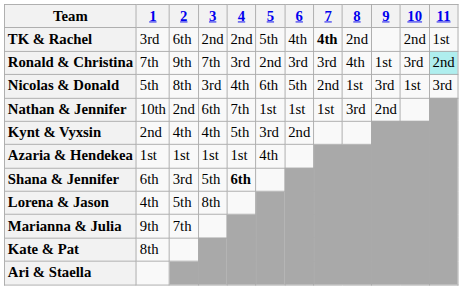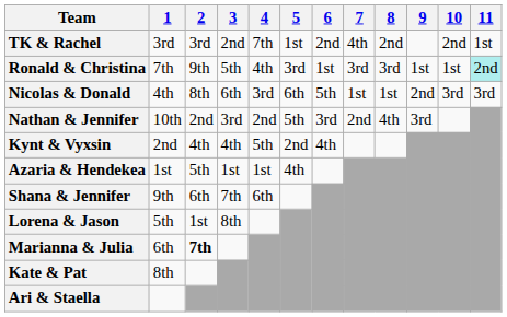TK & Rachel | 2: 6th -> 3rd
TK & Rachel | 4: 2nd -> 7th
TK & Rachel | 5: 5th -> 1st
TK & Rachel | 6: 4th -> 2nd
TK & Rachel | 7: bold -> normal
Ronald & Christina | 3: 7th -> 5th
Ronald & Christina | 4: 3rd -> 4th
Ronald & Christina | 5: 2nd -> 3rd
Ronald & Christina | 6: 3rd -> 1st
Ronald & Christina | 8: 4th -> 3rd
Ronald & Christina | 10: 3rd -> 1st
Nicolas & Donald | 1: 5th -> 4th
Nicolas & Donald | 3: 3rd -> 6th
Nicolas & Donald | 4: 4th -> 3rd
Nicolas & Donald | 7: 2nd -> 1st
Nicolas & Donald | 9: 3rd -> 2nd
Nicolas & Donald | 10: 1st -> 3rd
Nathan & Jennifer | 3: 6th -> 3rd
Nathan & Jennifer | 4: 7th -> 2nd
Nathan & Jennifer | 5: 1st -> 5th
Nathan & Jennifer | 6: 1st -> 3rd
Nathan & Jennifer | 7: 1st -> 2nd
Nathan & Jennifer | 8: 3rd -> 4th
Nathan & Jennifer | 9: 2nd -> 3rd
Kynt & Vyxsin | 5: 3rd -> 2nd
Kynt & Vyxsin | 6: 2nd -> 4th
Azaria & Hendekea | 2: 1st -> 5th
Shana & Jennifer | 1: 6th -> 9th
Shana & Jennifer | 2: 3rd -> 6th
Shana & Jennifer | 3: 5th -> 7th
Shana & Jennifer | 4: bold -> normal
Lorena & Jason | 1: 4th -> 5th
Lorena & Jason | 2: 5th -> 1st
Marianna & Julia | 1: 9th -> 6th
Marianna & Julia | 2: normal -> bold
